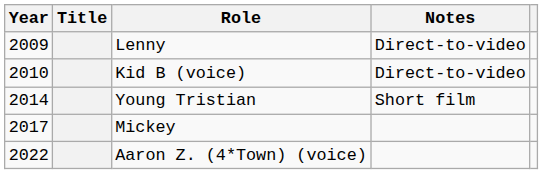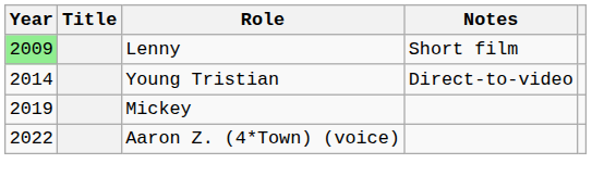Lenny | Year: no background -> lightgreen background
Lenny | Notes: Direct-to-video -> Short film
- row: 2010 | Kid B (voice) | Direct-to-video
Young Tristian | Notes: Short film -> Direct-to-video
Mickey | Year: 2017 -> 2019
